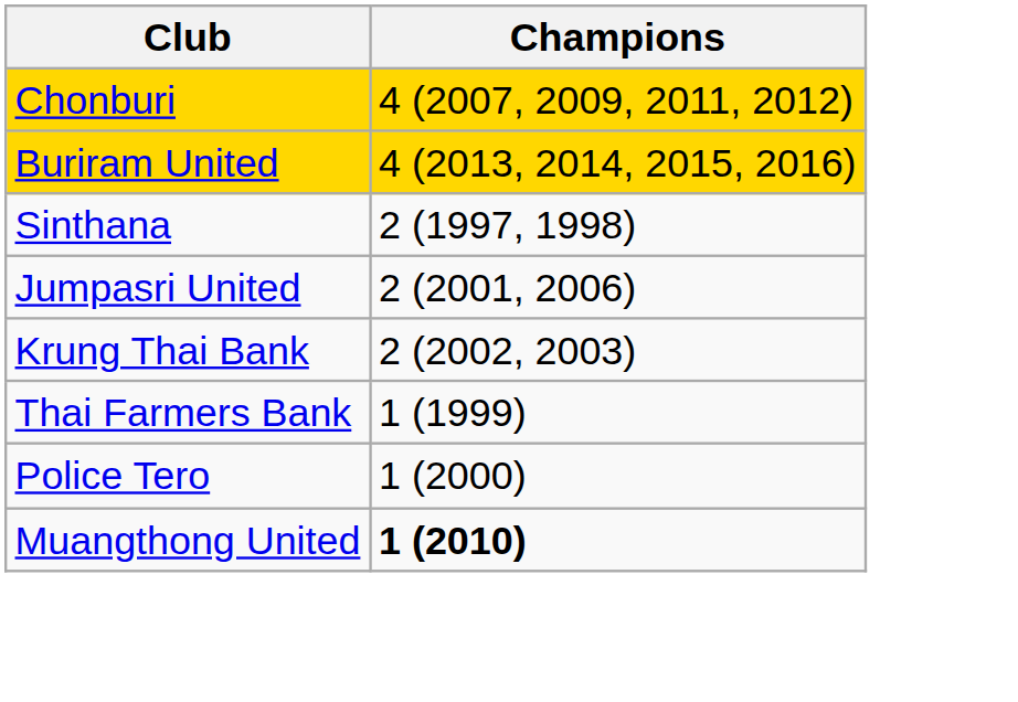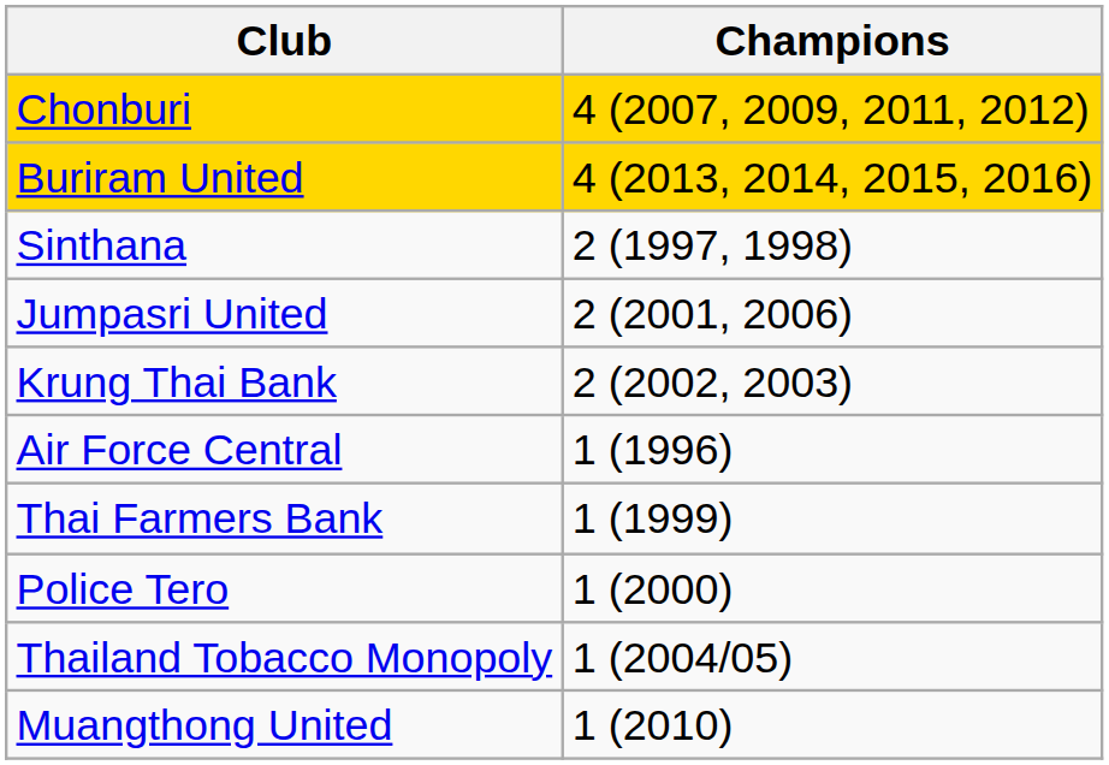+ row: Air Force Central | 1 (1996)
+ row: Thailand Tobacco Monopoly | 1 (2004/05)
Muangthong United | Champions: bold -> normal
